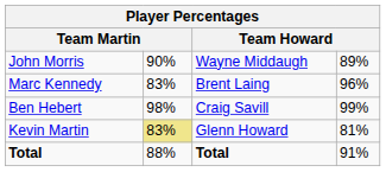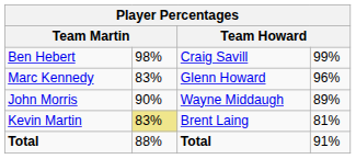rows swapped: Ben Hebert <-> John Morris
Marc Kennedy | column 3: Brent Laing -> Glenn Howard
Kevin Martin | column 3: Glenn Howard -> Brent Laing
